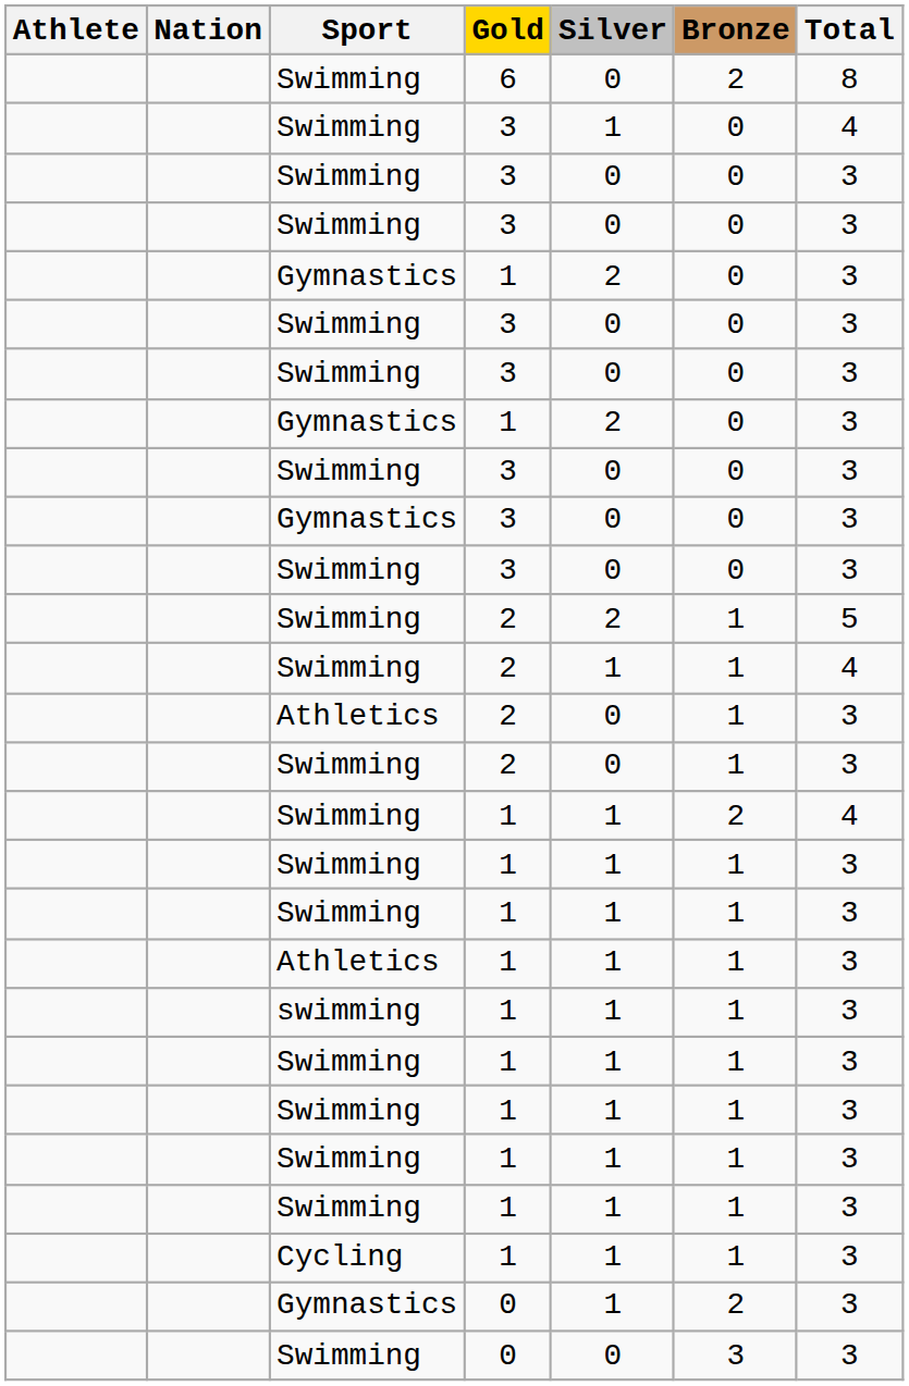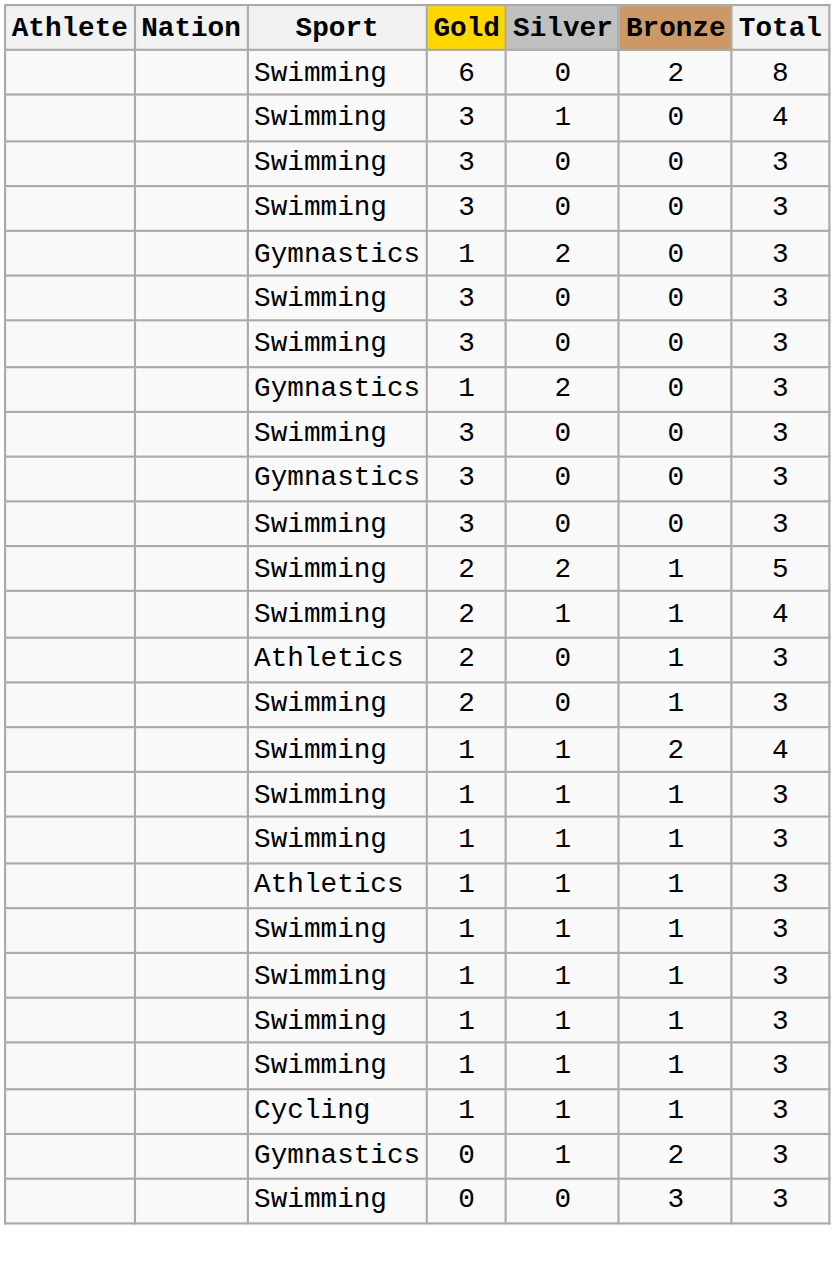- row: swimming | 1 | 1 | 1 | 3
